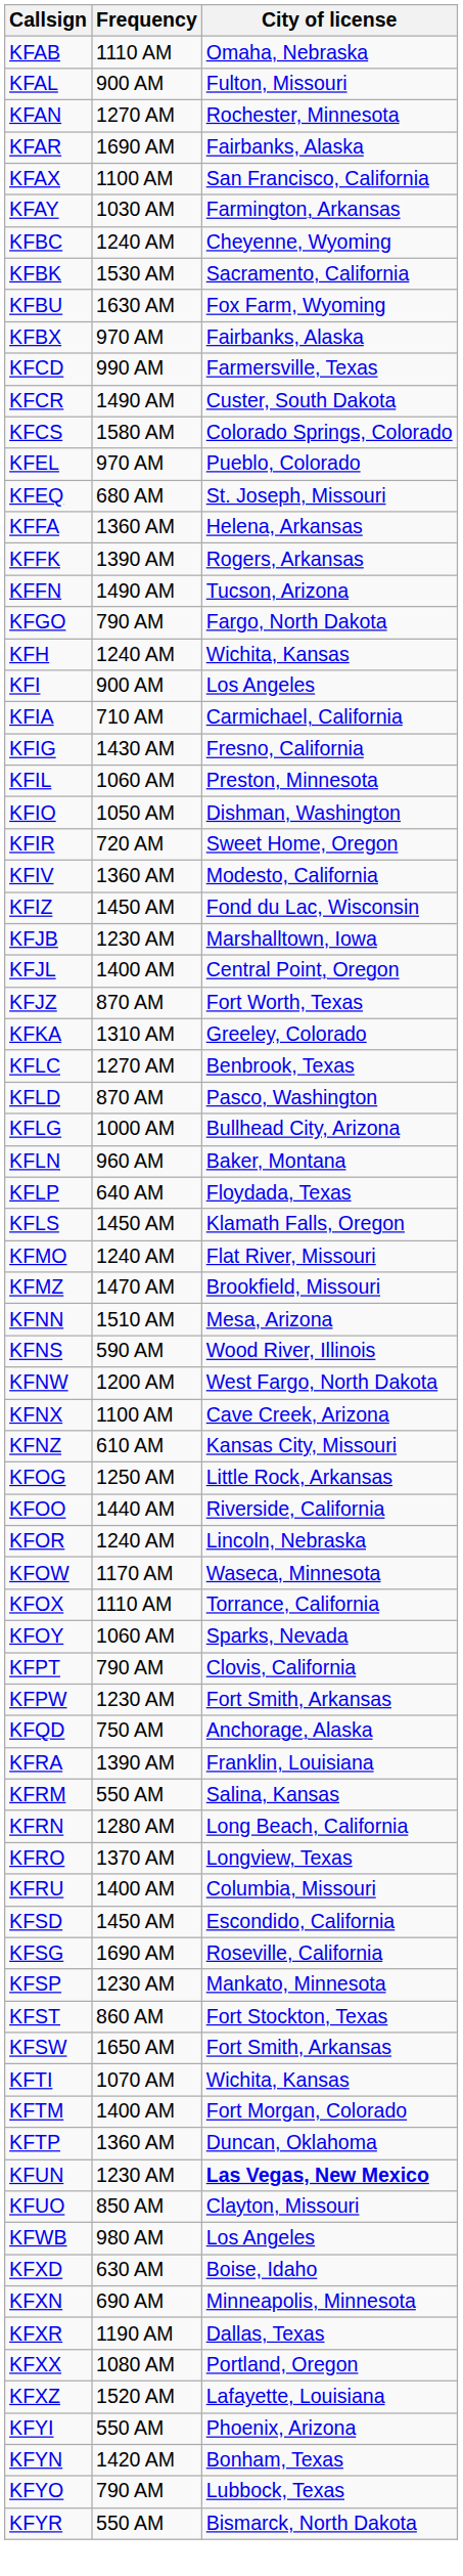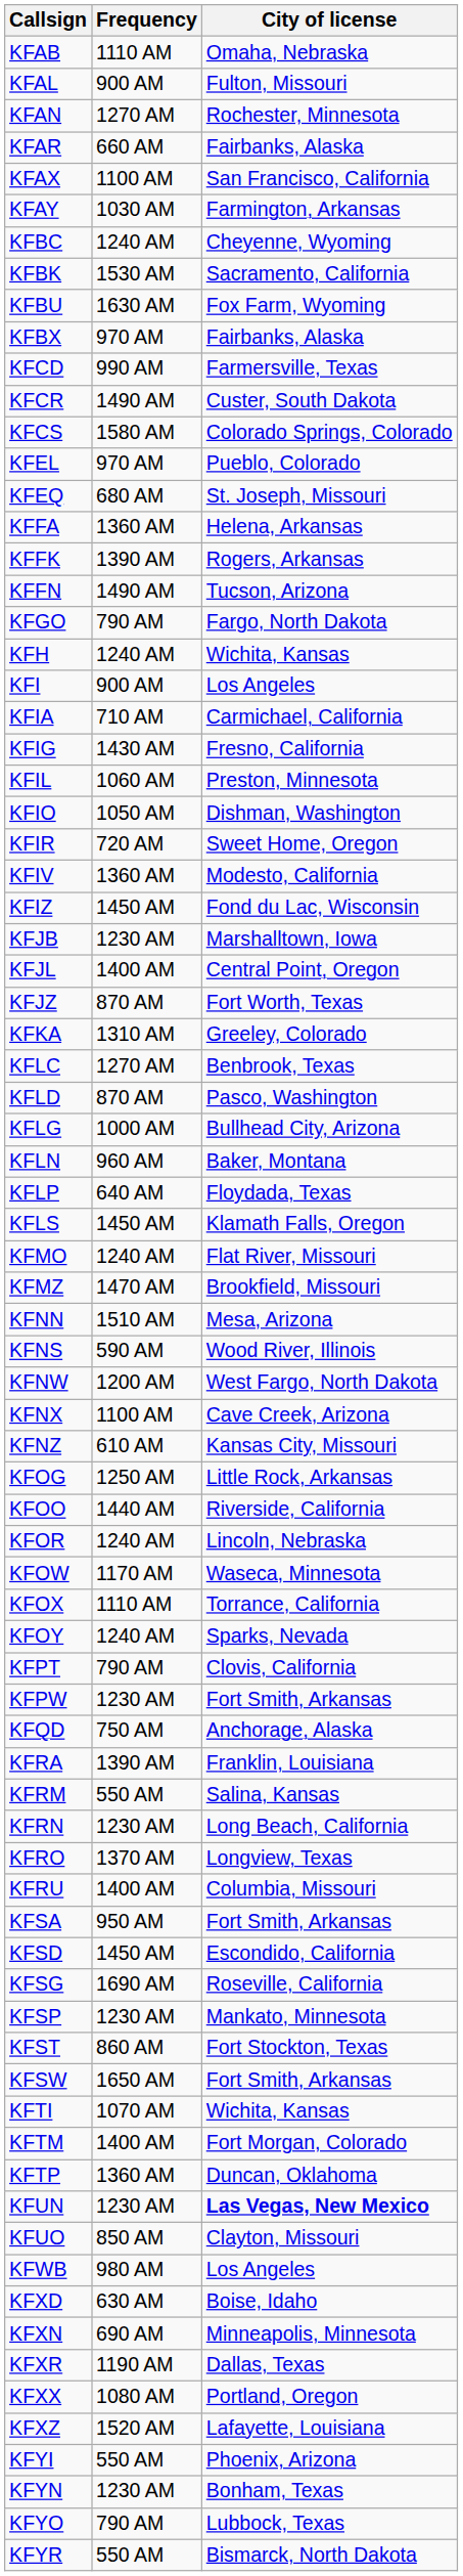KFAR | Frequency: 1690 AM -> 660 AM
KFOY | Frequency: 1060 AM -> 1240 AM
KFRN | Frequency: 1280 AM -> 1230 AM
+ row: KFSA | 950 AM | Fort Smith, Arkansas
KFYN | Frequency: 1420 AM -> 1230 AM
